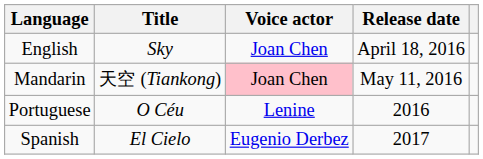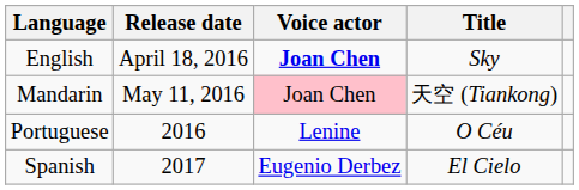columns swapped: Title <-> Release date
English | Voice actor: normal -> bold
